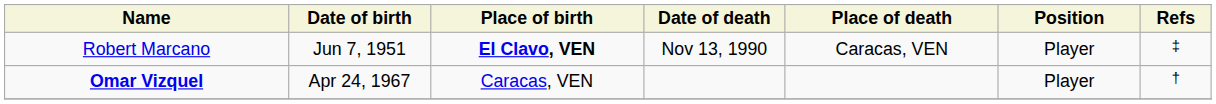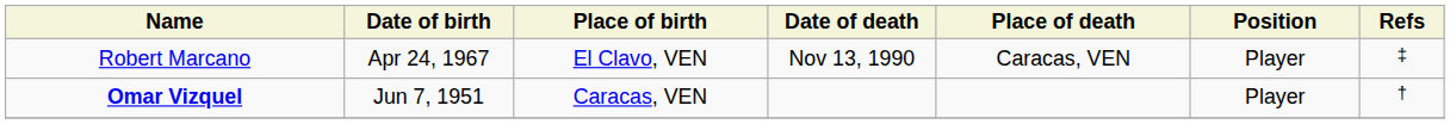Robert Marcano | Date of birth: Jun 7, 1951 -> Apr 24, 1967
Robert Marcano | Place of birth: bold -> normal
Omar Vizquel | Date of birth: Apr 24, 1967 -> Jun 7, 1951
